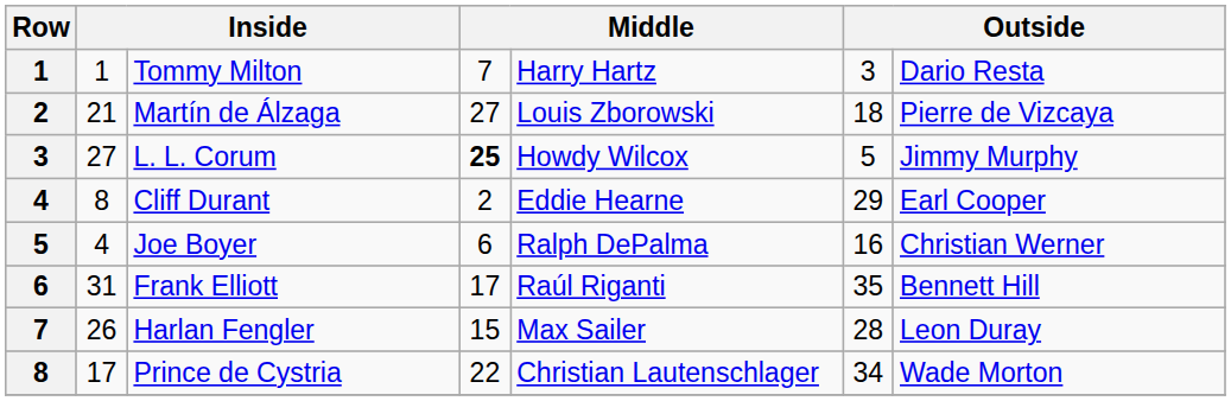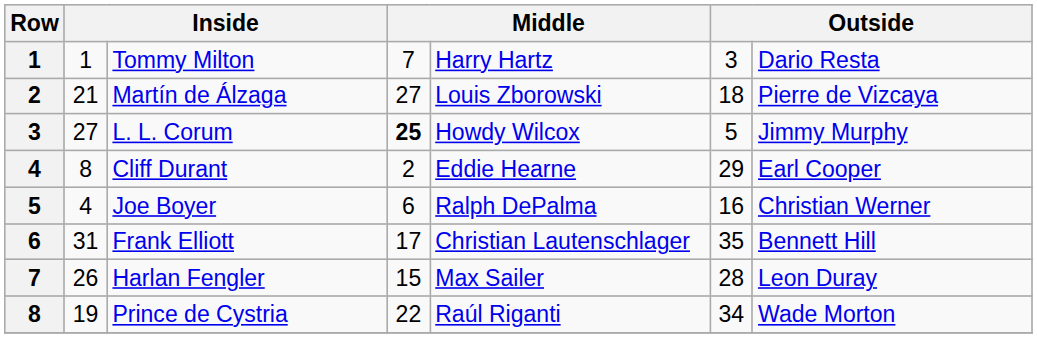Frank Elliott | column 5: Raúl Riganti -> Christian Lautenschlager
Prince de Cystria | column 2: 17 -> 19
Prince de Cystria | column 5: Christian Lautenschlager -> Raúl Riganti
